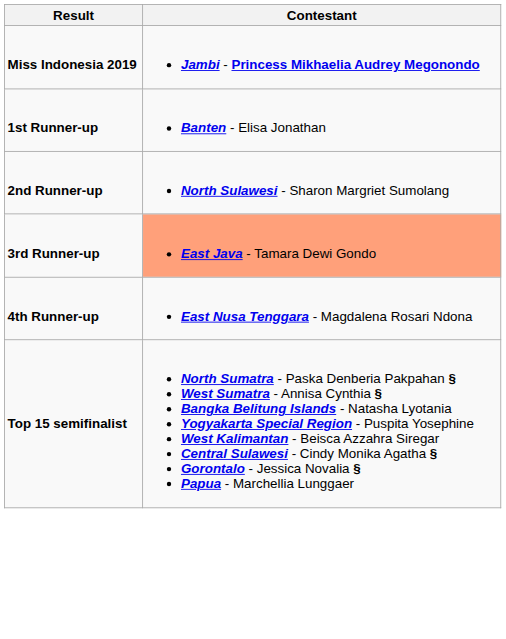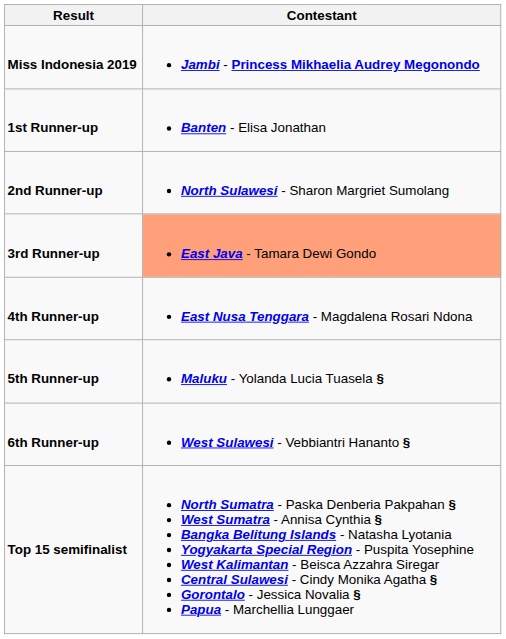+ row: 5th Runner-up | Maluku - Yolanda Lucia Tuasela §
+ row: 6th Runner-up | West Sulawesi - Vebbiantri Hananto §
